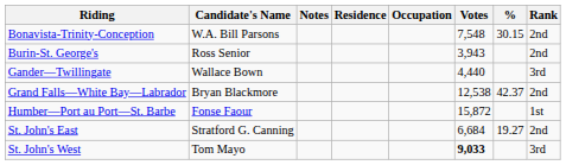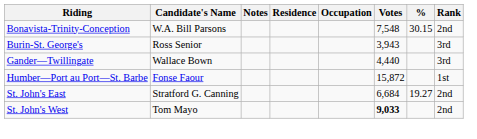Burin-St. George's | Rank: 2nd -> 3rd
- row: Grand Falls—White Bay—Labrador | Bryan Blackmore | 12,538 | 42.37 | 2nd
St. John's West | Rank: 3rd -> 2nd
